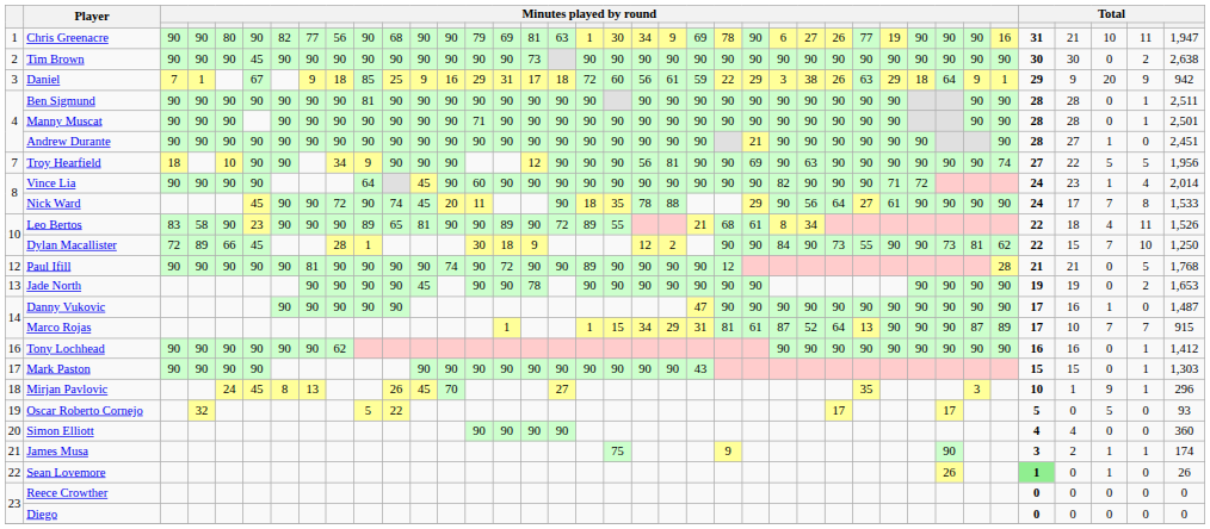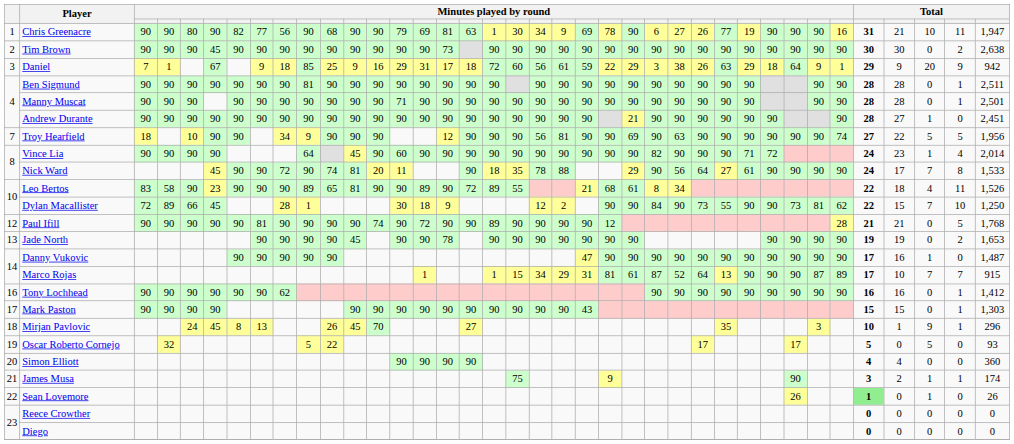Nick Ward | column 12: 45 -> 81
